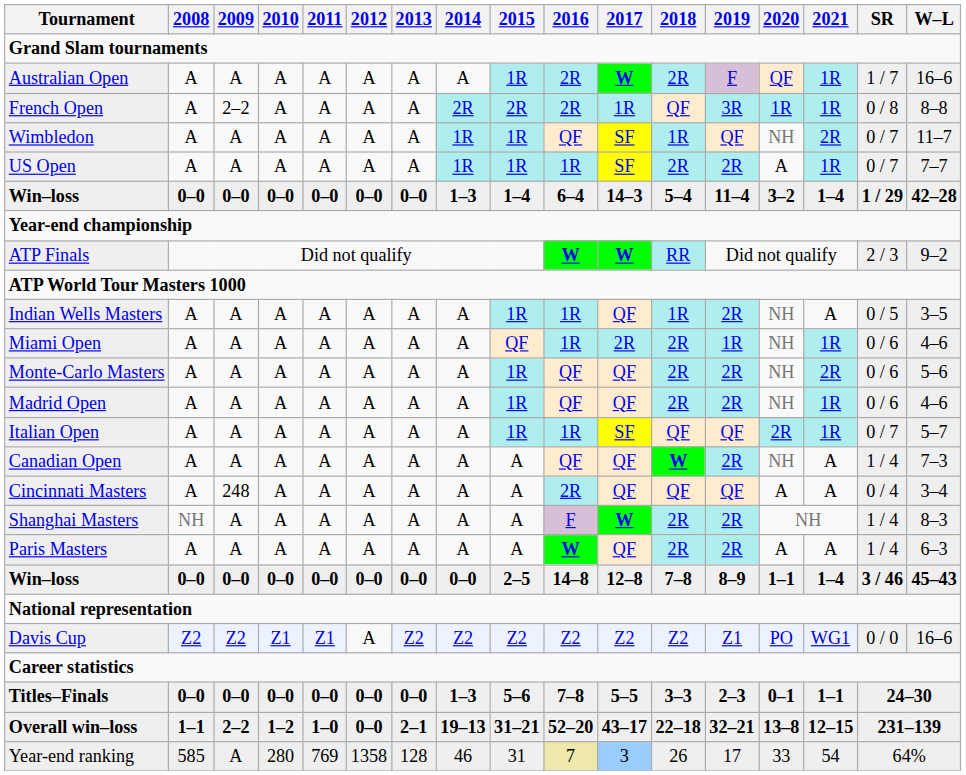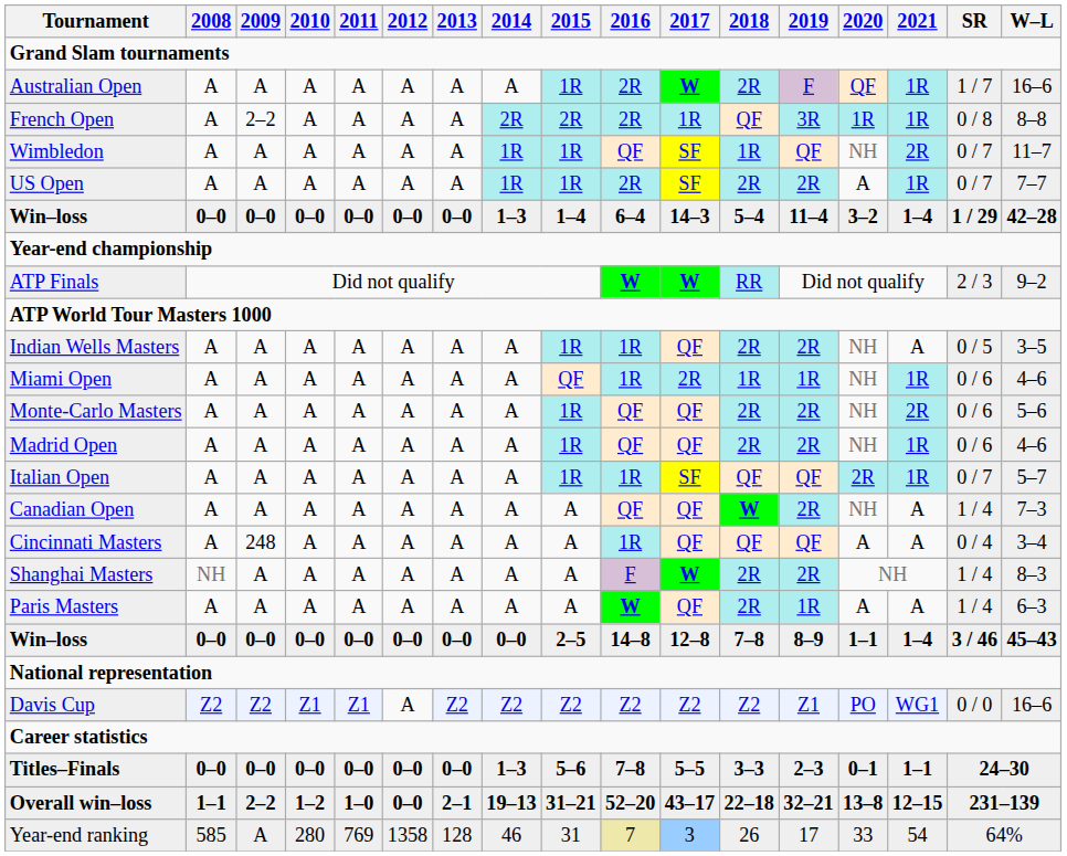US Open | 2016: 1R -> 2R
Indian Wells Masters | 2018: 1R -> 2R
Miami Open | 2018: 2R -> 1R
Cincinnati Masters | 2016: 2R -> 1R
Paris Masters | 2019: 2R -> 1R
